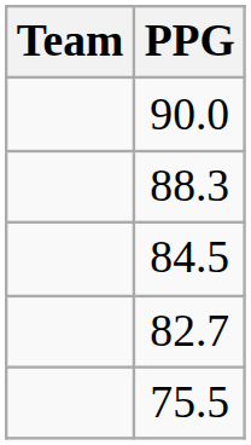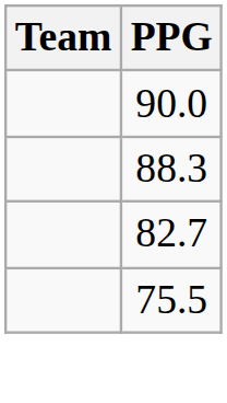- row: 84.5
